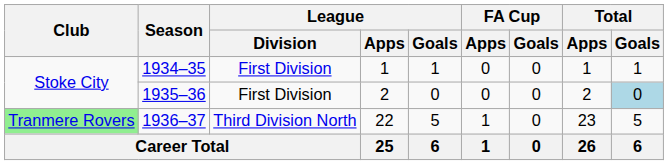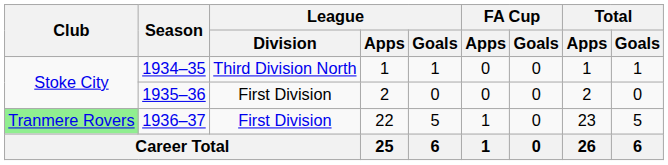1934–35 | League / Division: First Division -> Third Division North
1935–36 | Total / Goals: lightblue background -> no background
1936–37 | League / Division: Third Division North -> First Division
